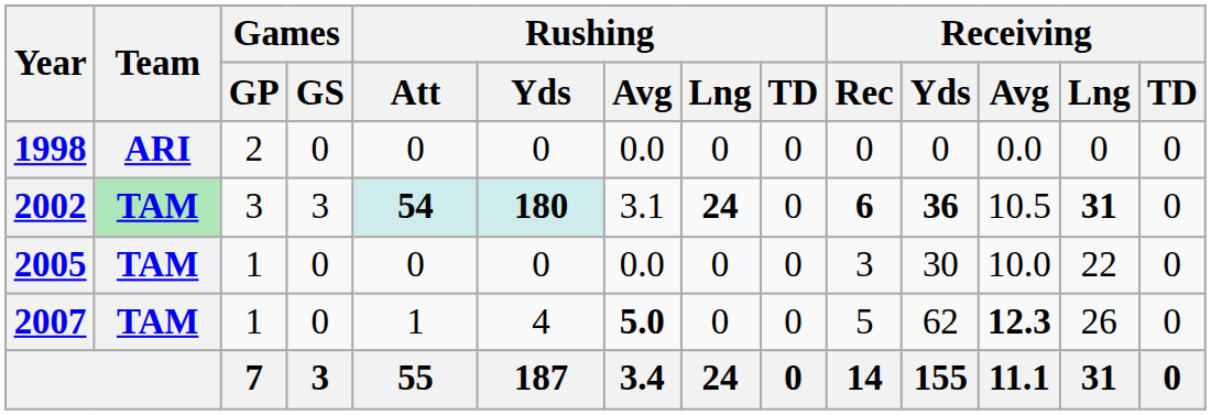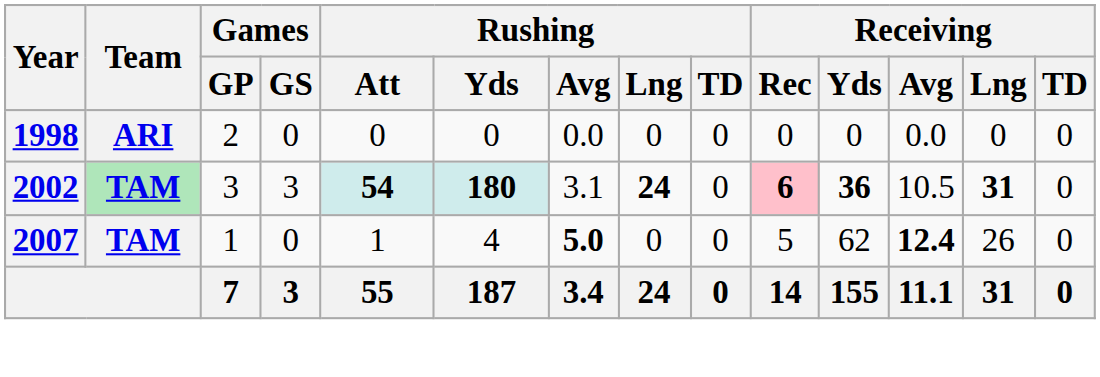2002 | Receiving / Rec: no background -> pink background
- row: 2005 | TAM | 1 | 0 | 0 | 0 | 0.0 | 0 | 0 | 3 | 30 | 10.0 | 22 | 0
2007 | Receiving / Avg: 12.3 -> 12.4
